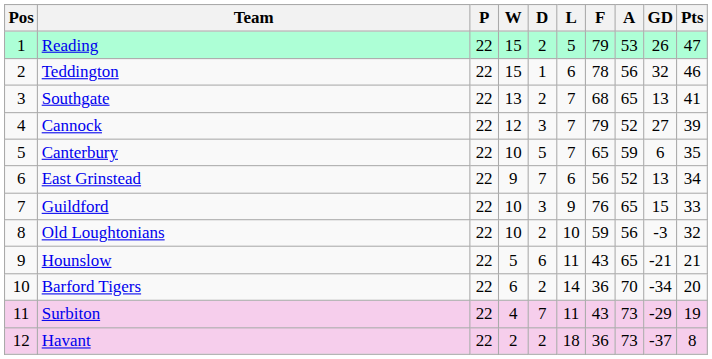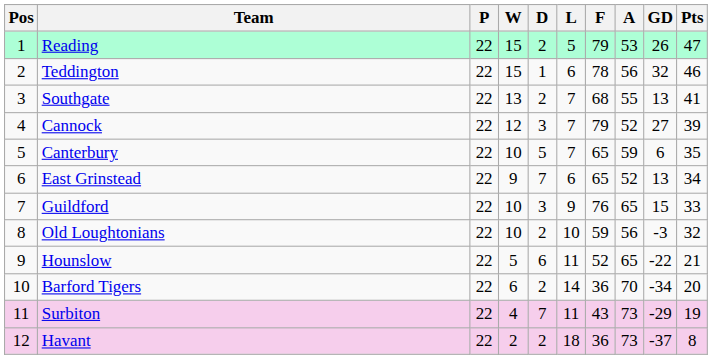Southgate | A: 65 -> 55
East Grinstead | F: 56 -> 65
Hounslow | F: 43 -> 52
Hounslow | GD: -21 -> -22
